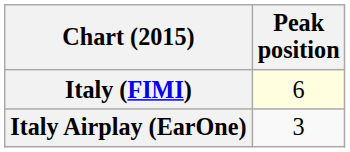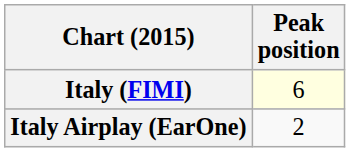Italy Airplay (EarOne) | Peak position: 3 -> 2
